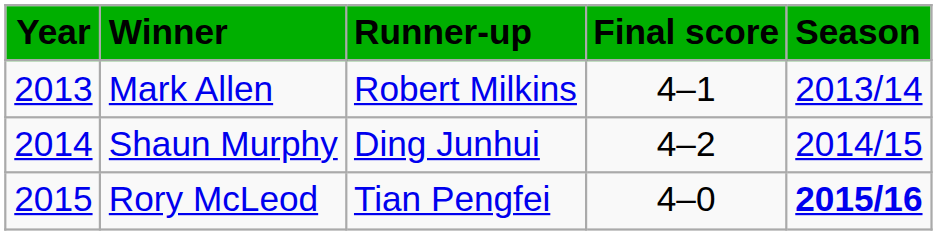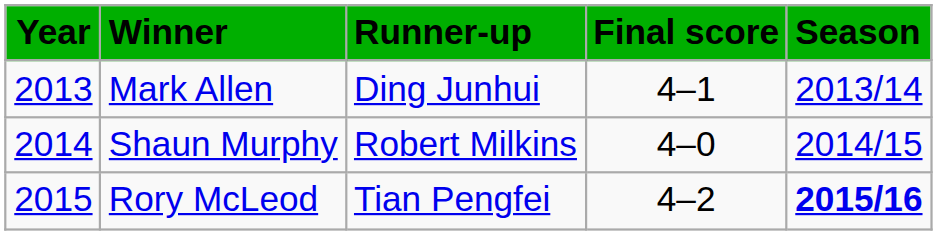Mark Allen | Runner-up: Robert Milkins -> Ding Junhui
Shaun Murphy | Runner-up: Ding Junhui -> Robert Milkins
Shaun Murphy | Final score: 4–2 -> 4–0
Rory McLeod | Final score: 4–0 -> 4–2
